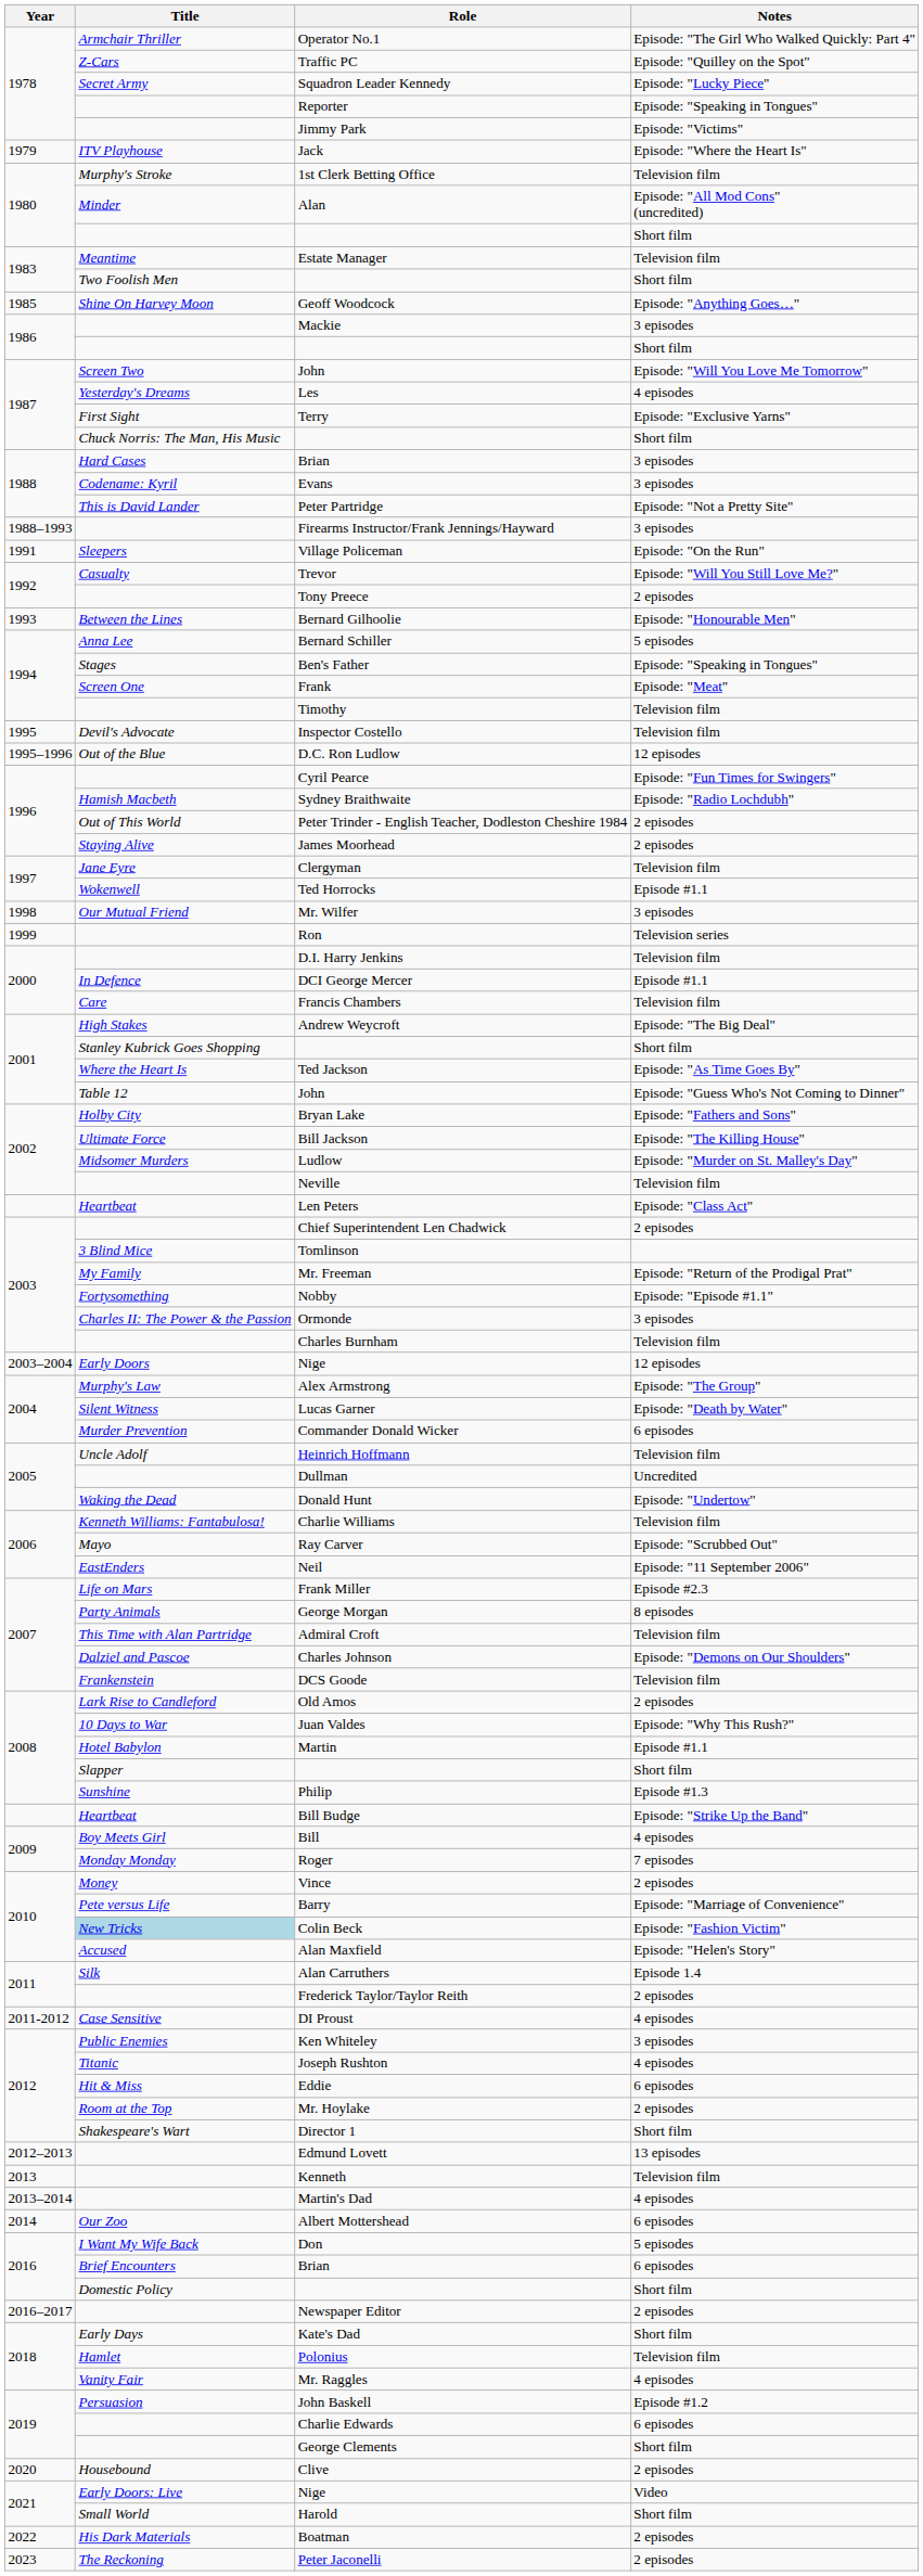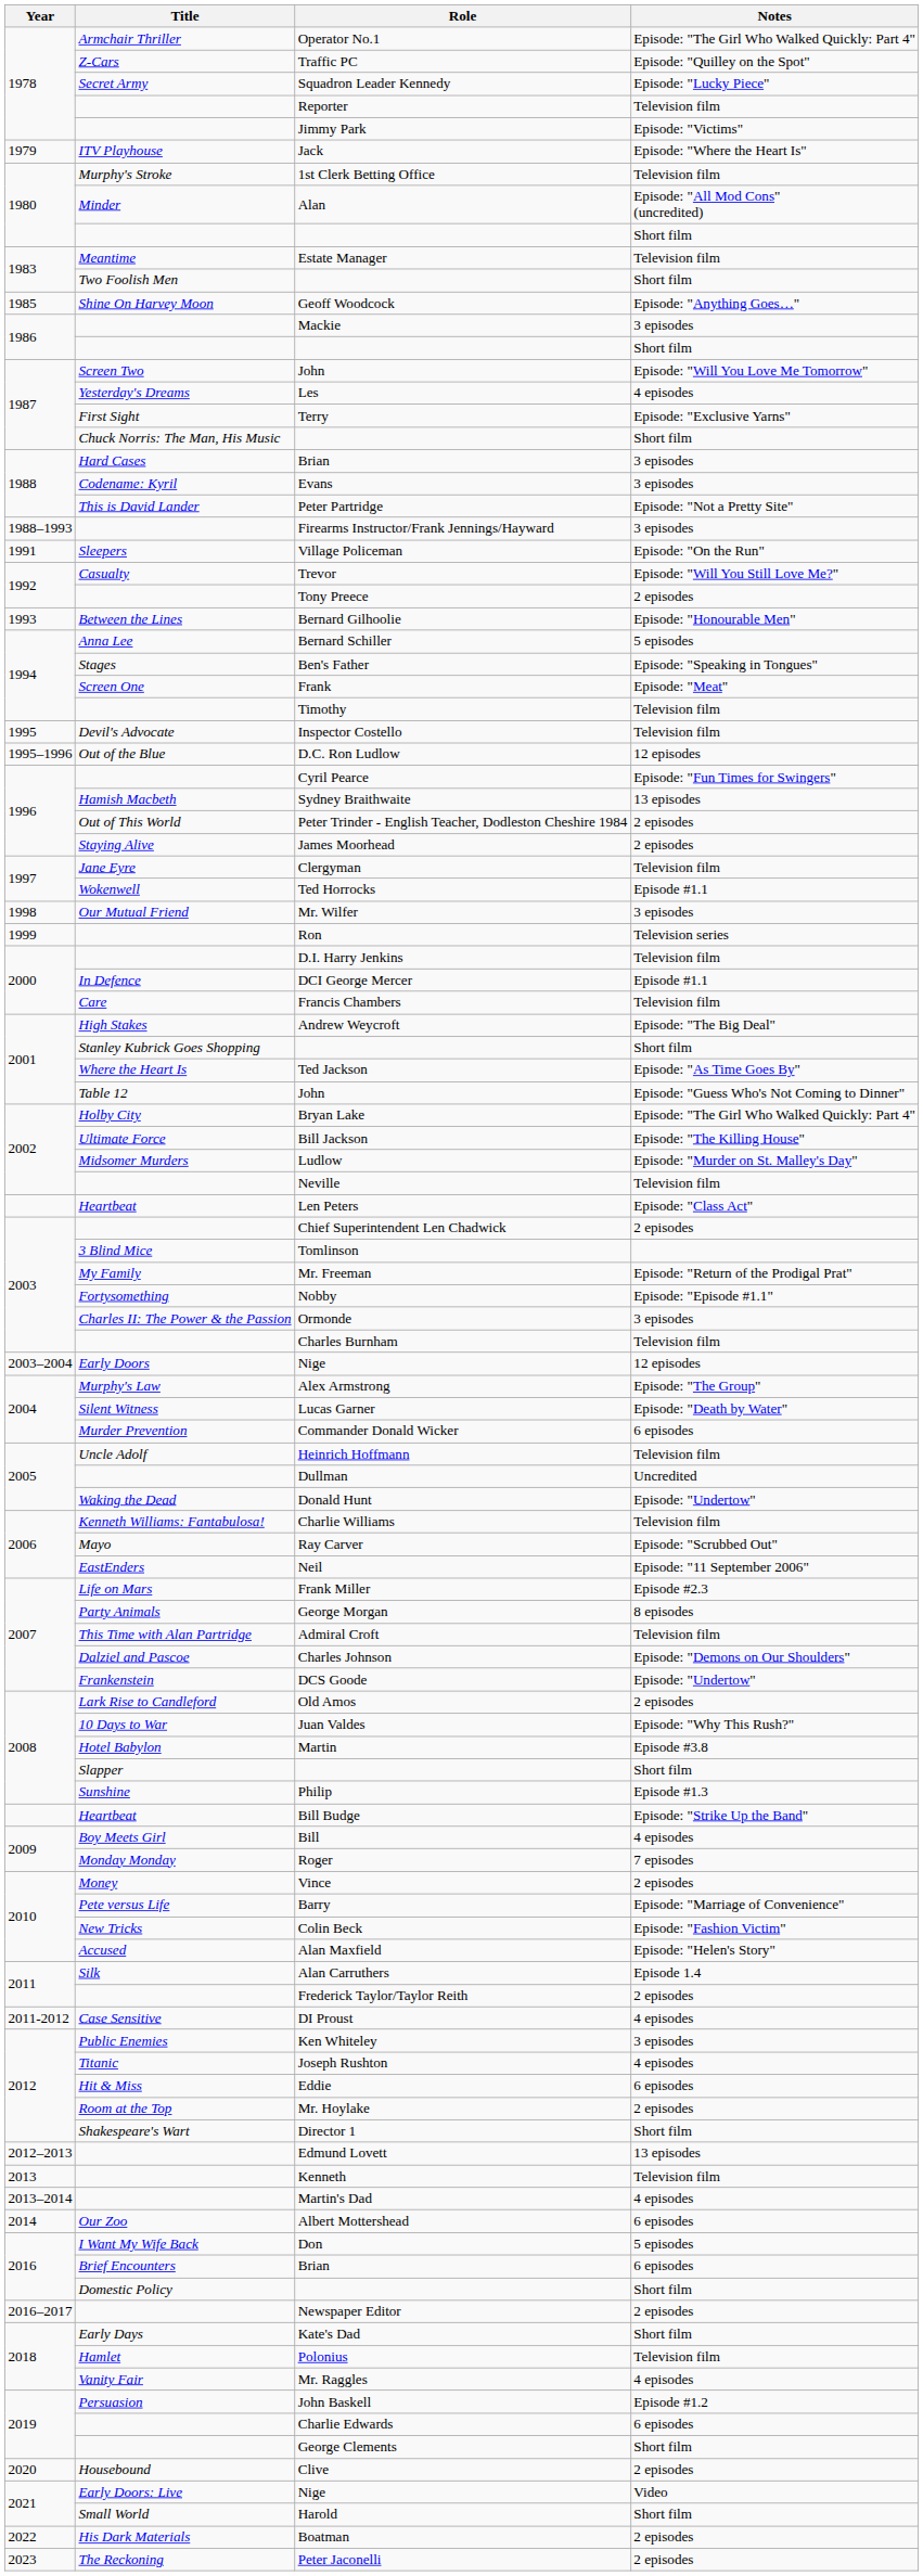Reporter | Notes: Episode: "Speaking in Tongues" -> Television film
Sydney Braithwaite | Notes: Episode: "Radio Lochdubh" -> 13 episodes
Bryan Lake | Notes: Episode: "Fathers and Sons" -> Episode: "The Girl Who Walked Quickly: Part 4"
DCS Goode | Notes: Television film -> Episode: "Undertow"
Martin | Notes: Episode #1.1 -> Episode #3.8
Colin Beck | Title: lightblue background -> no background
